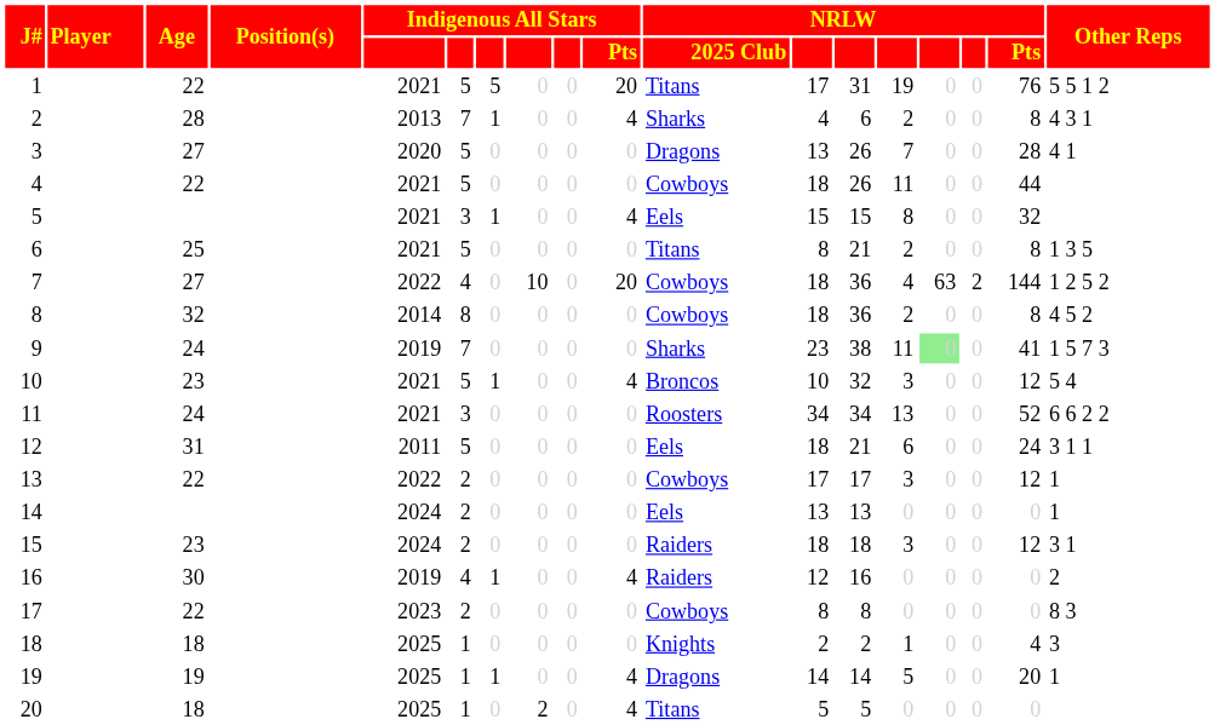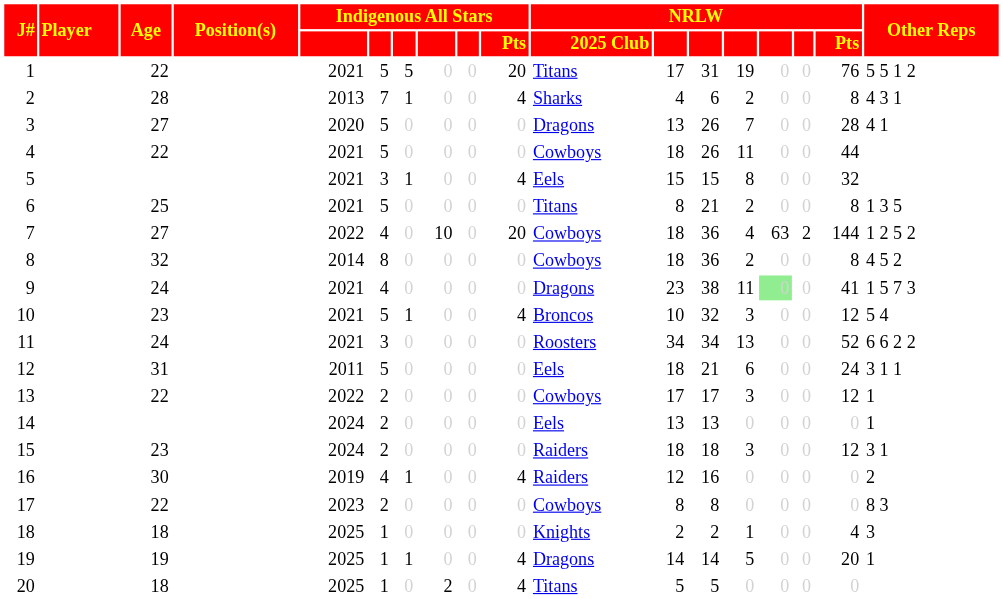9 | column 5: 2019 -> 2021
9 | column 6: 7 -> 4
9 | NRLW / 2025 Club: Sharks -> Dragons
